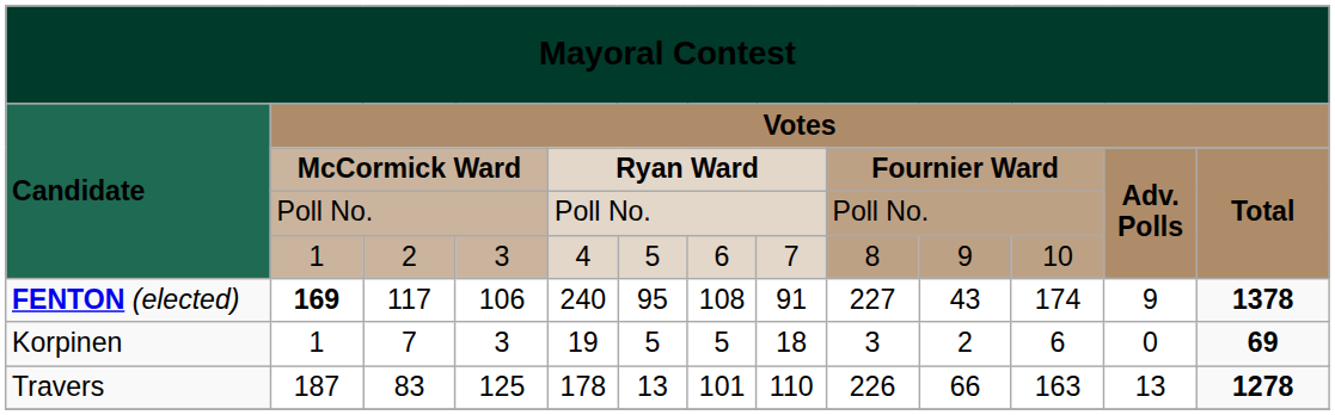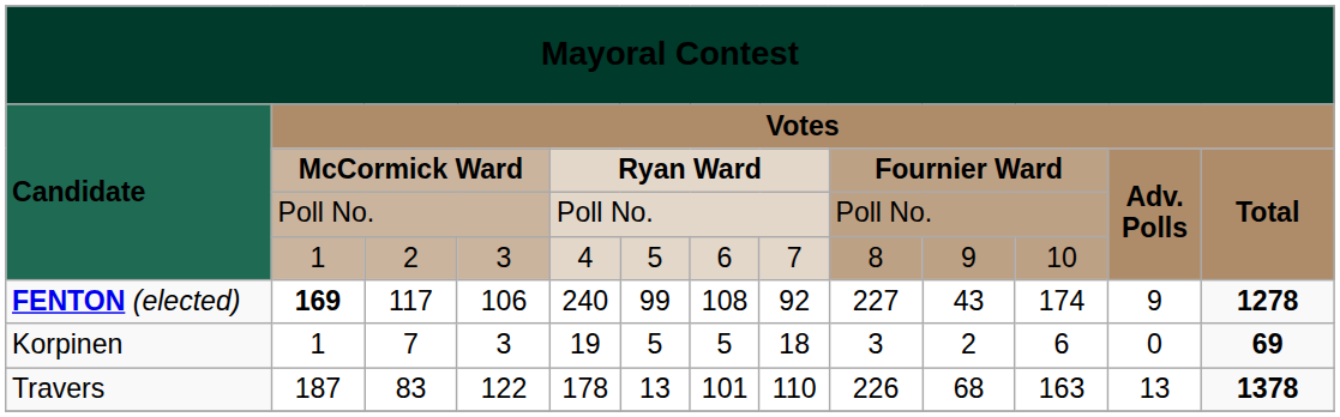117 | column 6: 95 -> 99
117 | column 8: 91 -> 92
117 | column 13: 1378 -> 1278
83 | column 4: 125 -> 122
83 | column 10: 66 -> 68
83 | column 13: 1278 -> 1378
